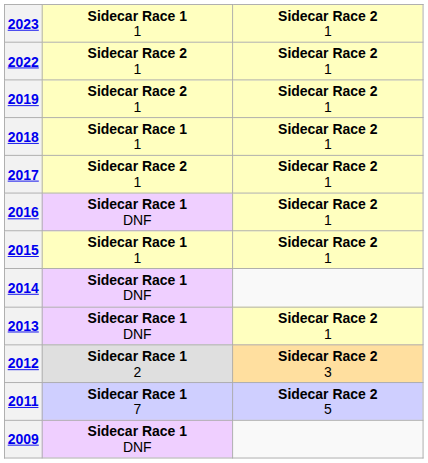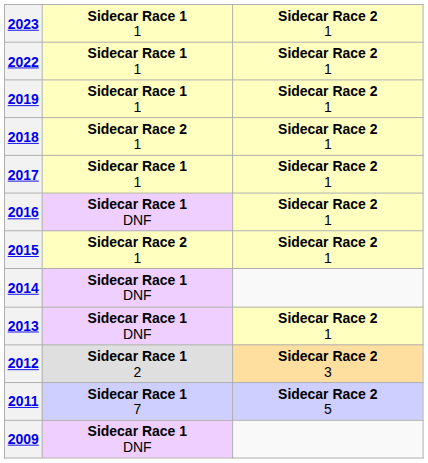2022 | column 2: Sidecar Race 2 1 -> Sidecar Race 1 1
2019 | column 2: Sidecar Race 2 1 -> Sidecar Race 1 1
2018 | column 2: Sidecar Race 1 1 -> Sidecar Race 2 1
2017 | column 2: Sidecar Race 2 1 -> Sidecar Race 1 1
2015 | column 2: Sidecar Race 1 1 -> Sidecar Race 2 1
